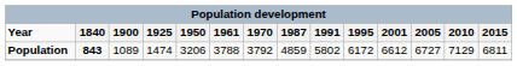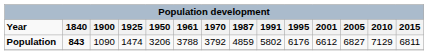Population | 1900: 1089 -> 1090
Population | 1995: 6172 -> 6176
Population | 2005: 6727 -> 6827
